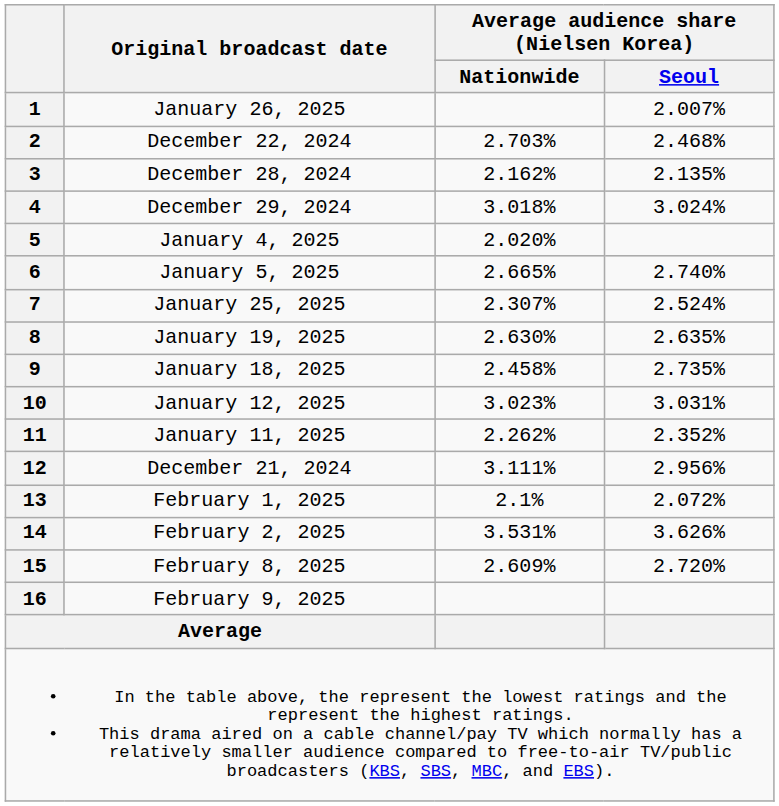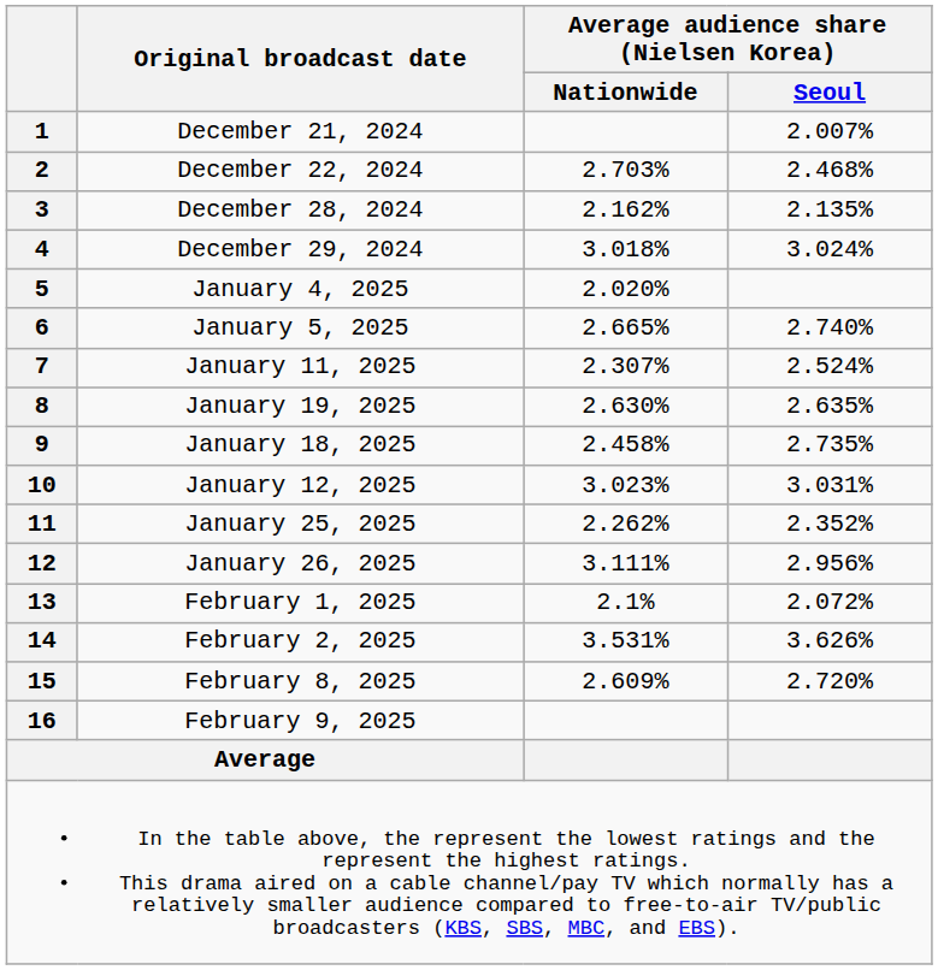1 | Original broadcast date: January 26, 2025 -> December 21, 2024
7 | Original broadcast date: January 25, 2025 -> January 11, 2025
11 | Original broadcast date: January 11, 2025 -> January 25, 2025
12 | Original broadcast date: December 21, 2024 -> January 26, 2025
